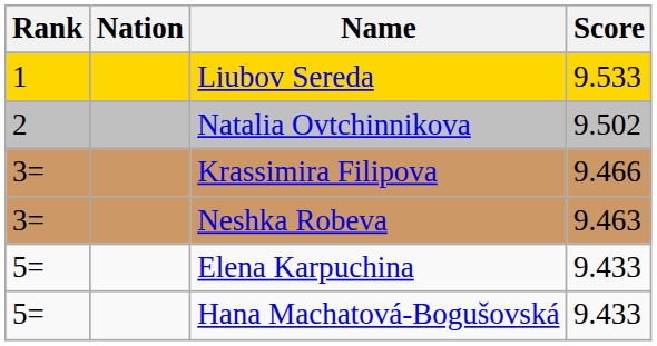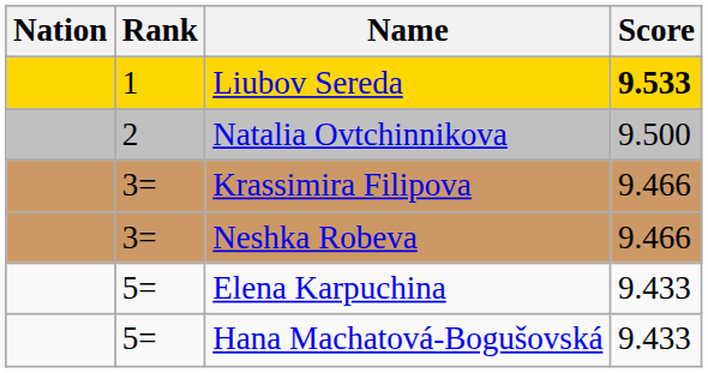columns swapped: Rank <-> Nation
Liubov Sereda | Score: normal -> bold
Natalia Ovtchinnikova | Score: 9.502 -> 9.500
Neshka Robeva | Score: 9.463 -> 9.466
